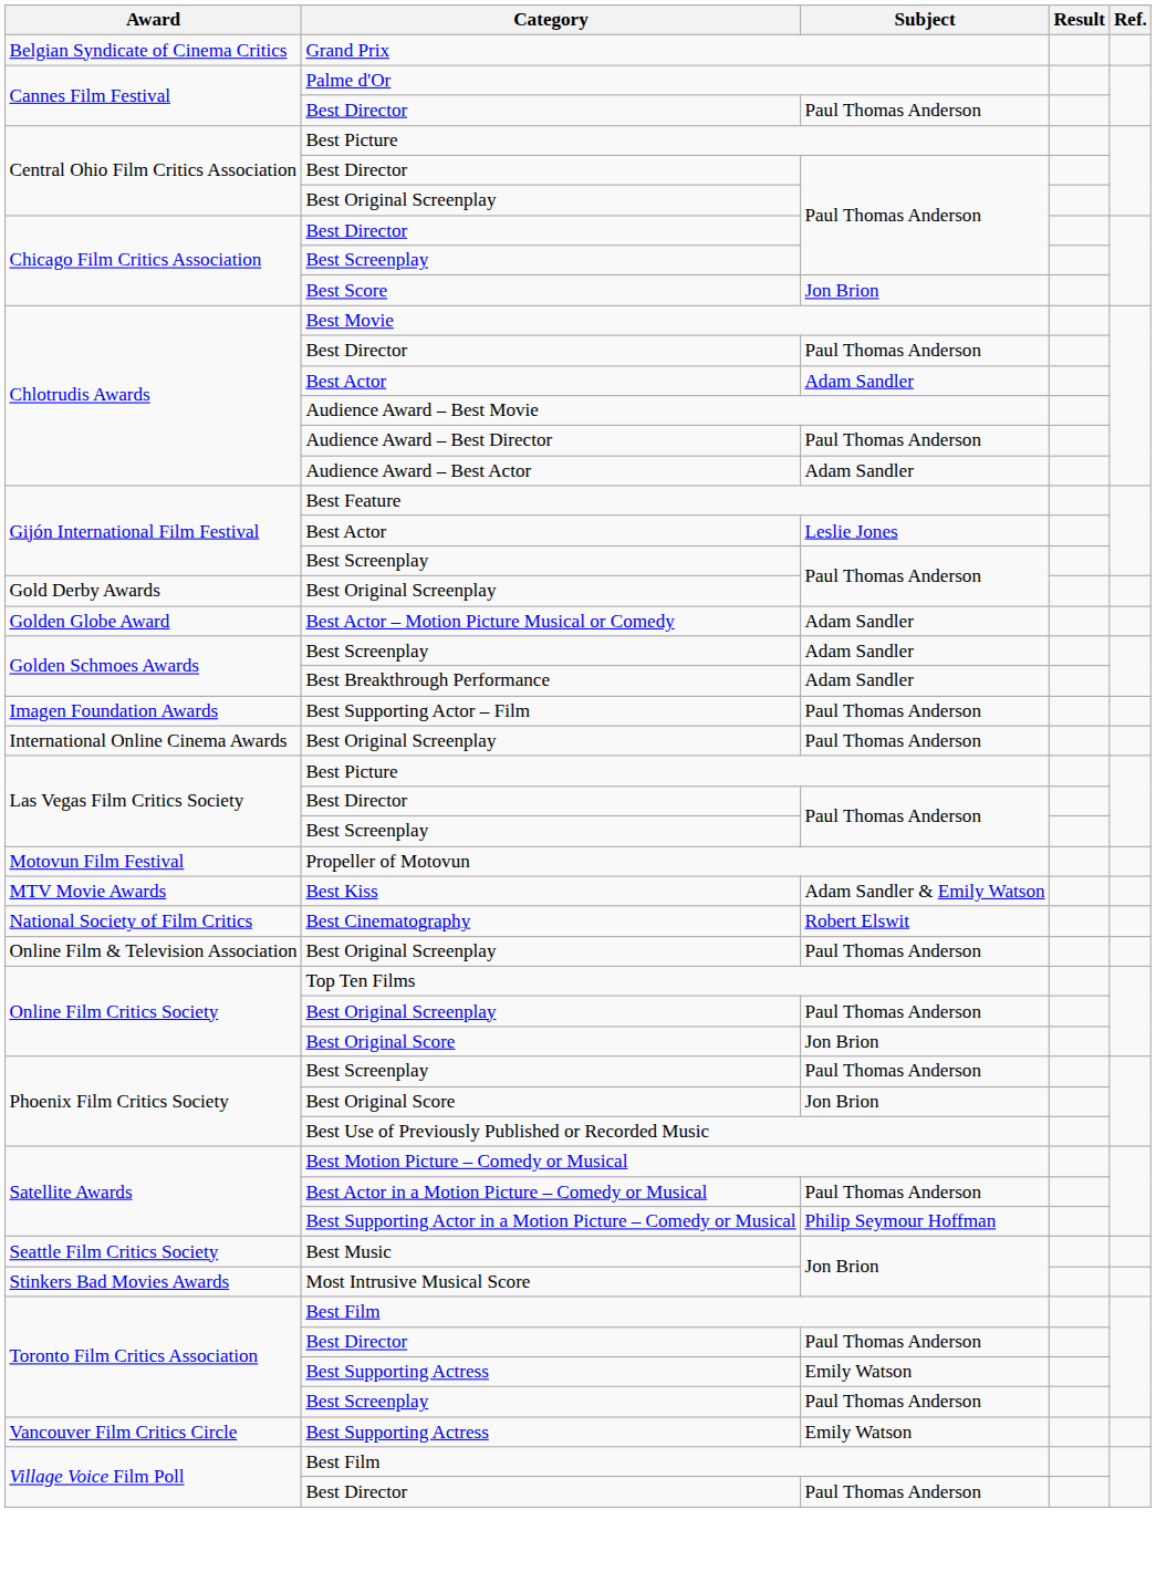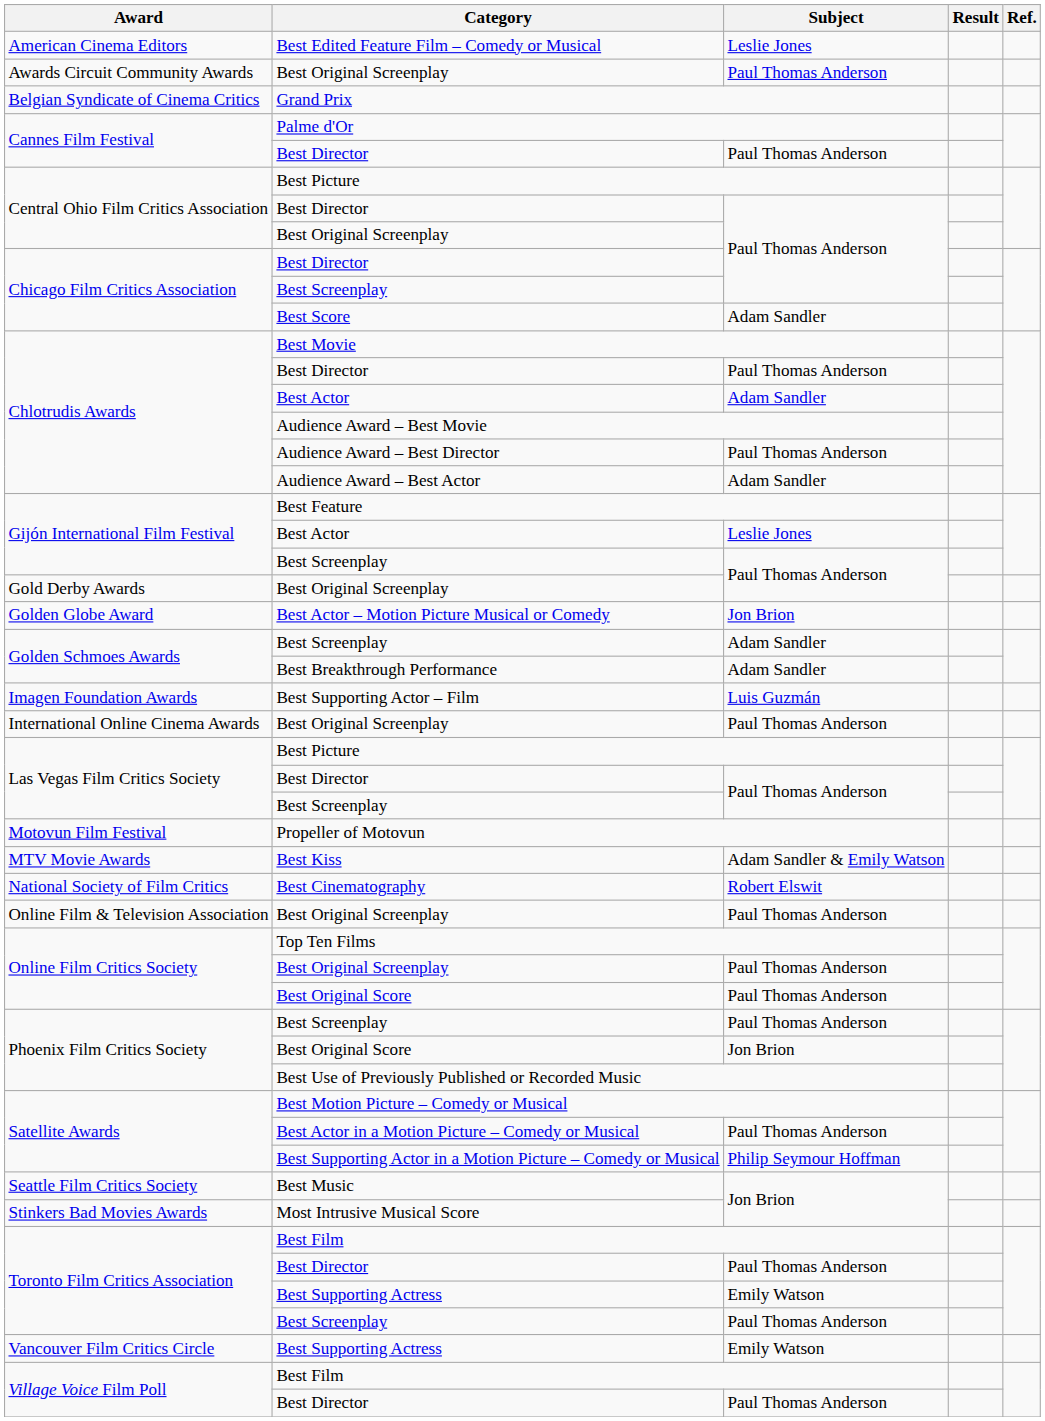+ row: American Cinema Editors | Best Edited Feature Film – Comedy or Musical | Leslie Jones
+ row: Awards Circuit Community Awards | Best Original Screenplay | Paul Thomas Anderson
Best Score | Subject: Jon Brion -> Adam Sandler
Best Actor – Motion Picture Musical or Comedy | Subject: Adam Sandler -> Jon Brion
Best Supporting Actor – Film | Subject: Paul Thomas Anderson -> Luis Guzmán
Online Film Critics Society / Best Original Score | Subject: Jon Brion -> Paul Thomas Anderson
